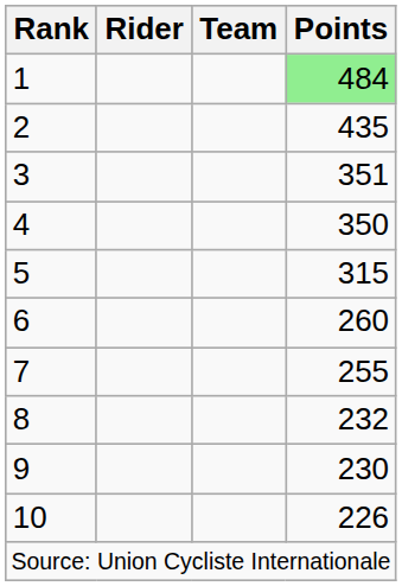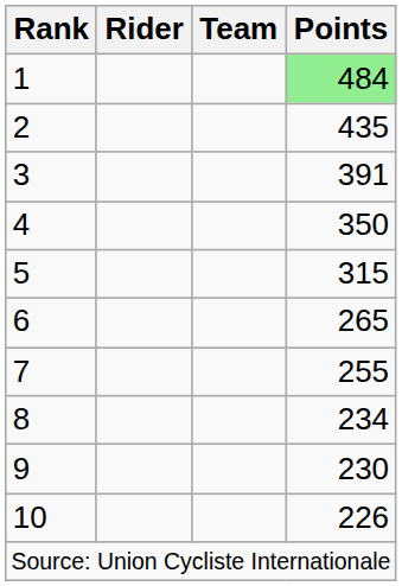3 | Points: 351 -> 391
6 | Points: 260 -> 265
8 | Points: 232 -> 234
